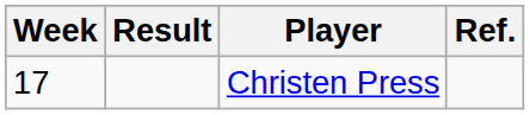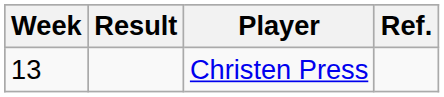Christen Press | Week: 17 -> 13
